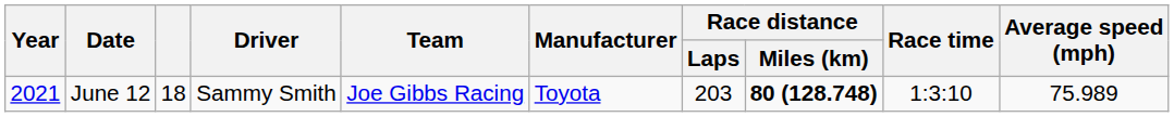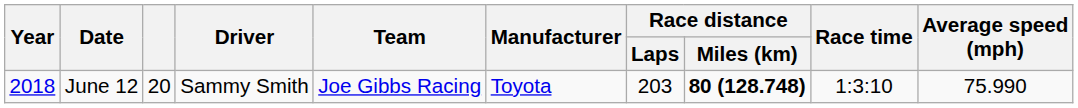June 12 | Year: 2021 -> 2018
June 12 | column 3: 18 -> 20
June 12 | Average speed (mph): 75.989 -> 75.990
